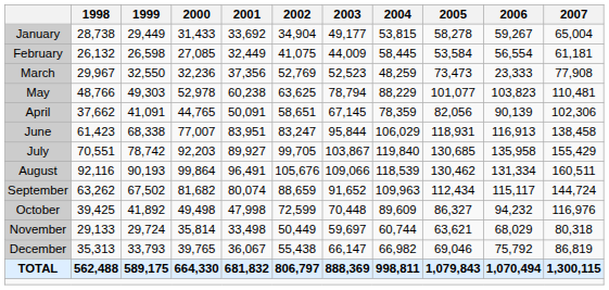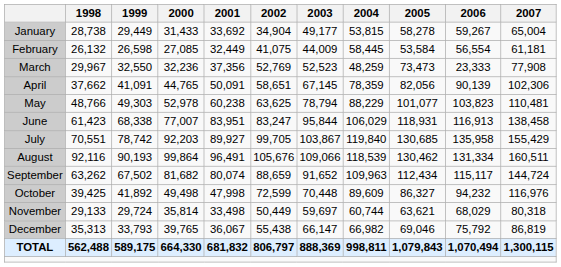rows swapped: April <-> May
